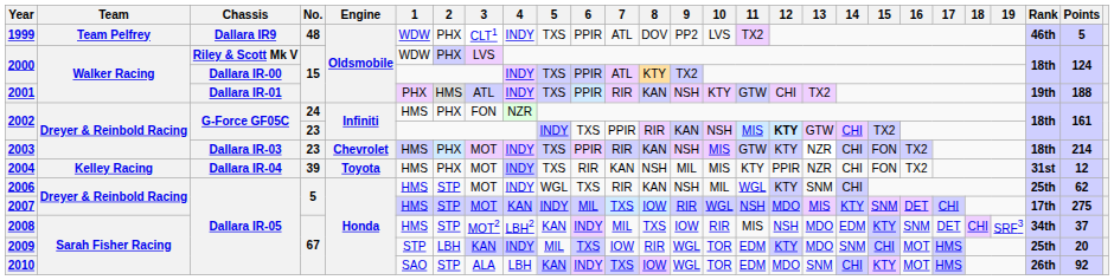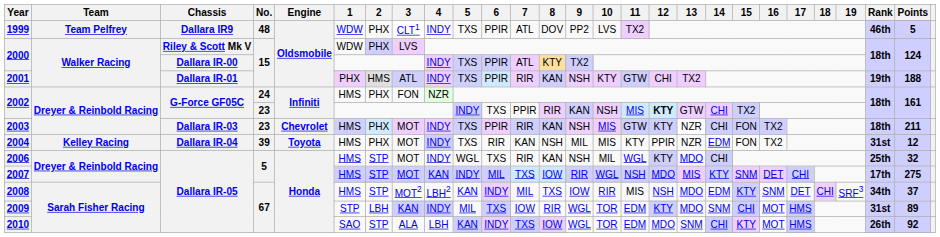2003 | Points: 214 -> 211
2004 | 14: CHI -> EDM
2006 | 13: SNM -> MDO
2006 | Points: 62 -> 32
2009 | Rank: 25th -> 31st
2009 | Points: 20 -> 89
